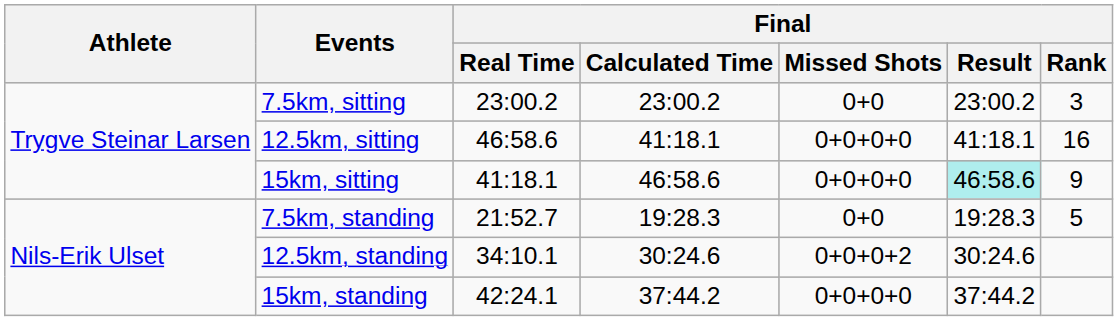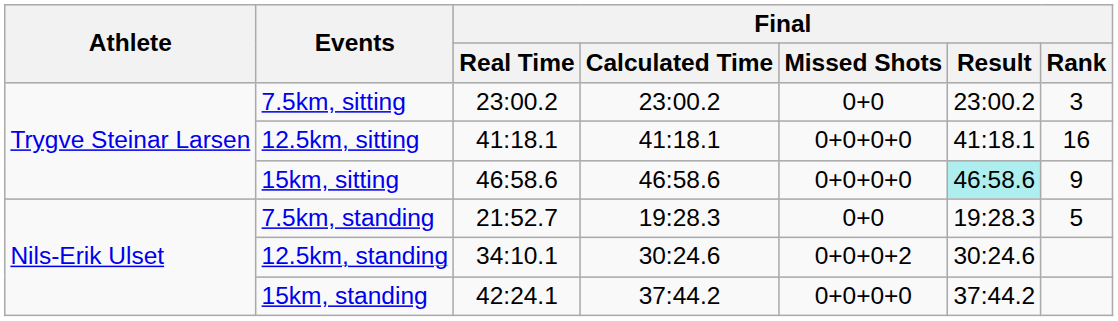12.5km, sitting | Final / Real Time: 46:58.6 -> 41:18.1
15km, sitting | Final / Real Time: 41:18.1 -> 46:58.6
